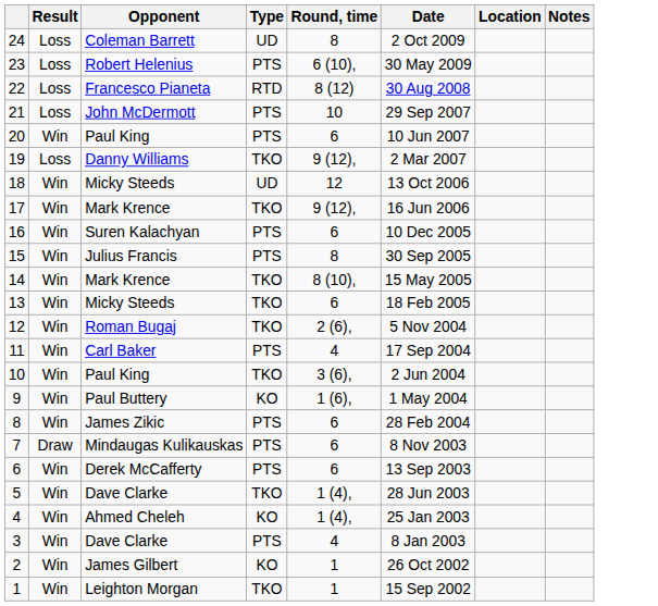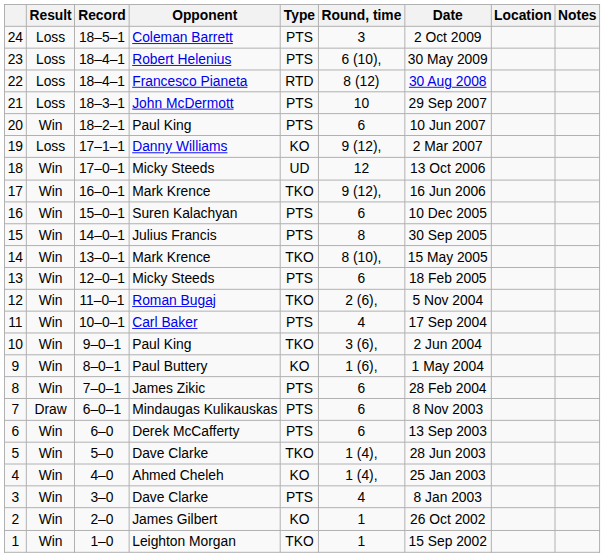+ column: Record | 18–5–1 | 18–4–1 | 18–4–1 | 18–3–1 | 18–2–1 | 17–1–1 | 17–0–1 | 16–0–1 | 15–0–1 | 14–0–1 | 13–0–1 | 12–0–1 | 11–0–1 | 10–0–1 | 9–0–1 | 8–0–1 | 7–0–1 | 6–0–1 | 6–0 | 5–0 | 4–0 | 3–0 | 2–0 | 1–0
24 | Type: UD -> PTS
24 | Round, time: 8 -> 3
19 | Type: TKO -> KO
13 | Type: TKO -> PTS
